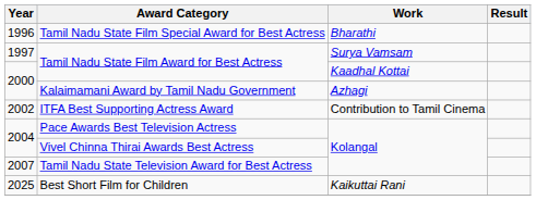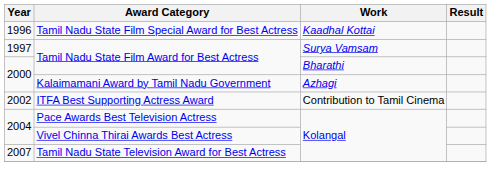Tamil Nadu State Film Special Award for Best Actress | Work: Bharathi -> Kaadhal Kottai
2000 / Tamil Nadu State Film Award for Best Actress | Work: Kaadhal Kottai -> Bharathi
- row: 2025 | Best Short Film for Children | Kaikuttai Rani
